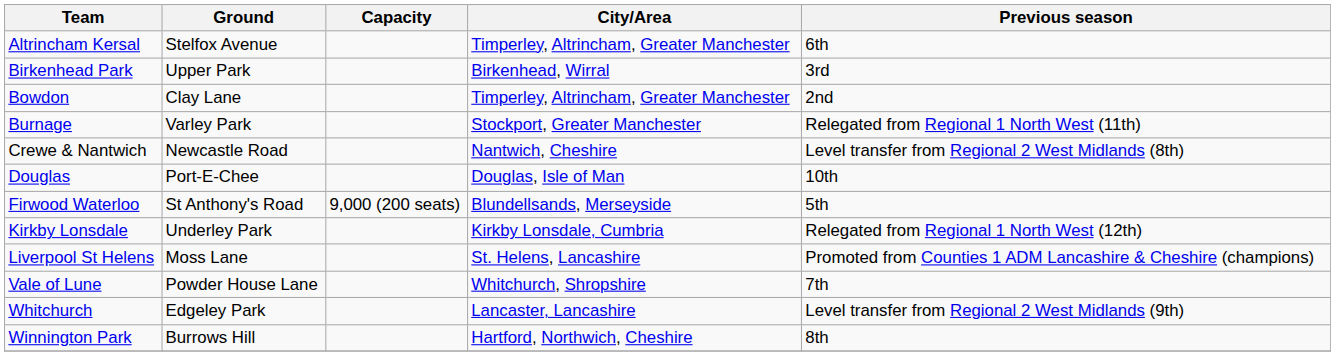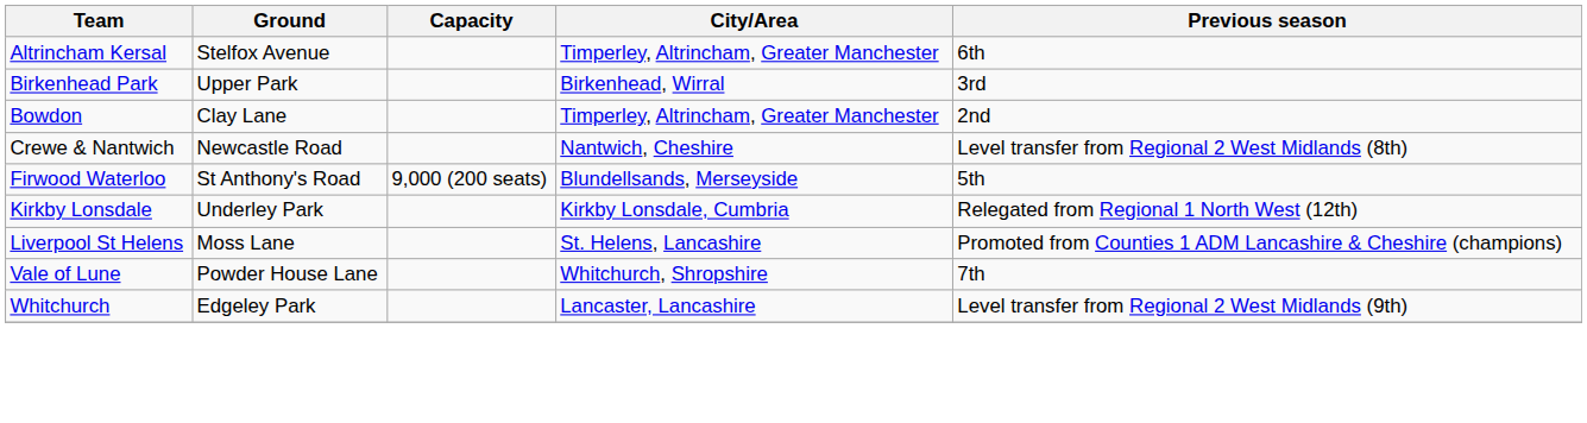- row: Burnage | Varley Park | Stockport, Greater Manchester | Relegated from Regional 1 North West (11th)
- row: Douglas | Port-E-Chee | Douglas, Isle of Man | 10th
- row: Winnington Park | Burrows Hill | Hartford, Northwich, Cheshire | 8th
